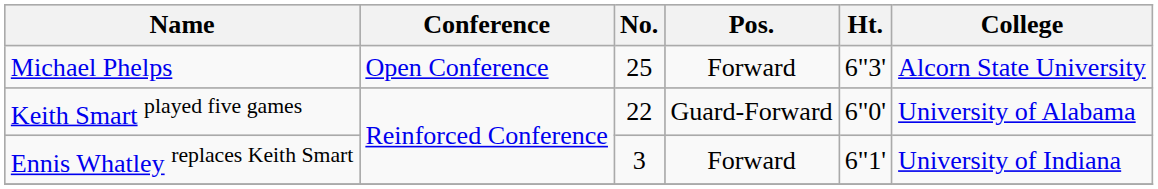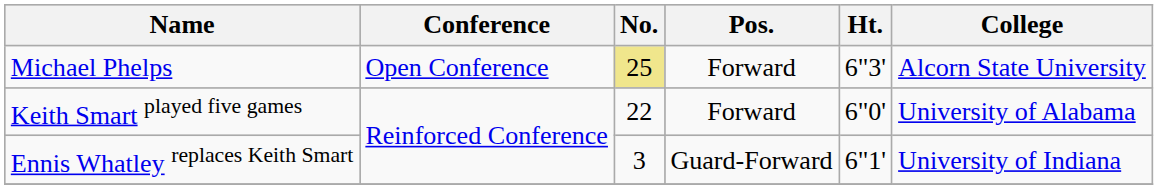Michael Phelps | No.: no background -> khaki background
Keith Smart played five games | Pos.: Guard-Forward -> Forward
Ennis Whatley replaces Keith Smart | Pos.: Forward -> Guard-Forward
